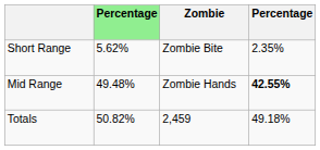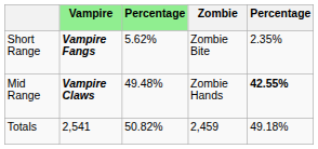+ column: Vampire | Vampire Fangs | Vampire Claws | 2,541
